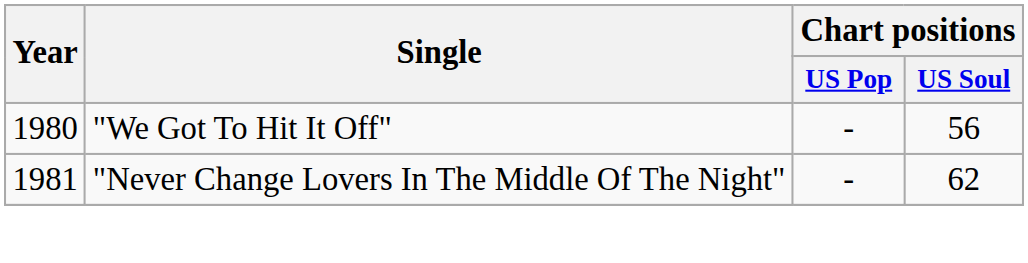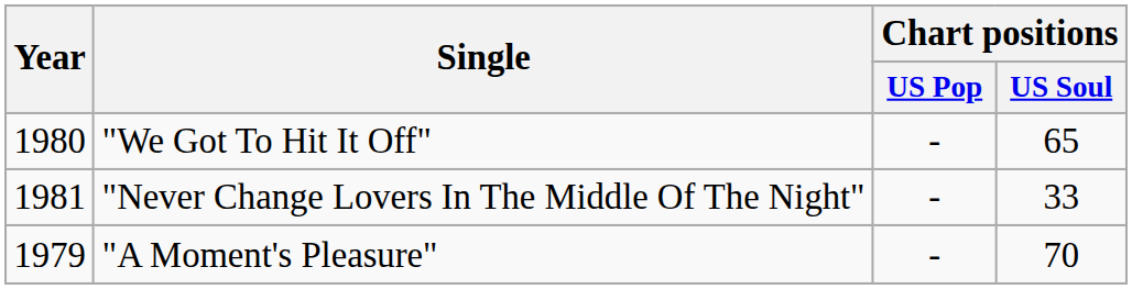"We Got To Hit It Off" | Chart positions / US Soul: 56 -> 65
"Never Change Lovers In The Middle Of The Night" | Chart positions / US Soul: 62 -> 33
+ row: 1979 | "A Moment's Pleasure" | - | 70
